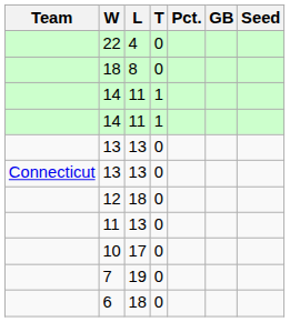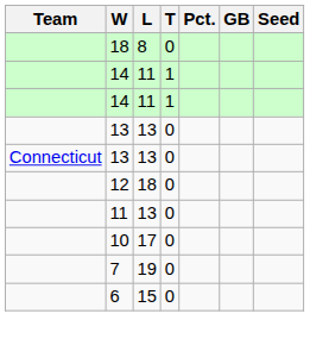- row: 22 | 4 | 0
6 | L: 18 -> 15
